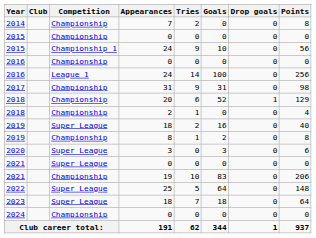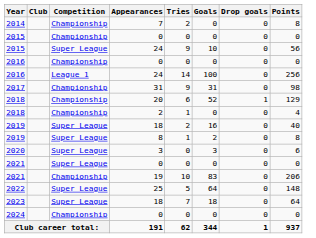2015 / 24 | Competition: Championship 1 -> Super League
2019 / 8 | Competition: Championship -> Super League
